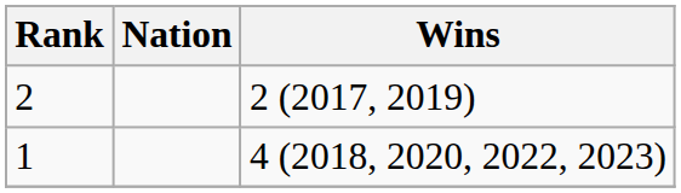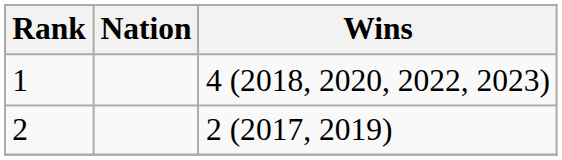rows swapped: 1 <-> 2
